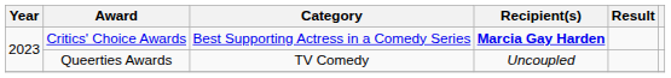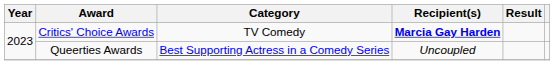Critics' Choice Awards | Category: Best Supporting Actress in a Comedy Series -> TV Comedy
Queerties Awards | Category: TV Comedy -> Best Supporting Actress in a Comedy Series
